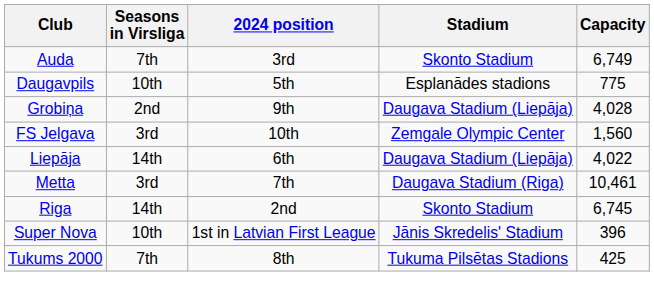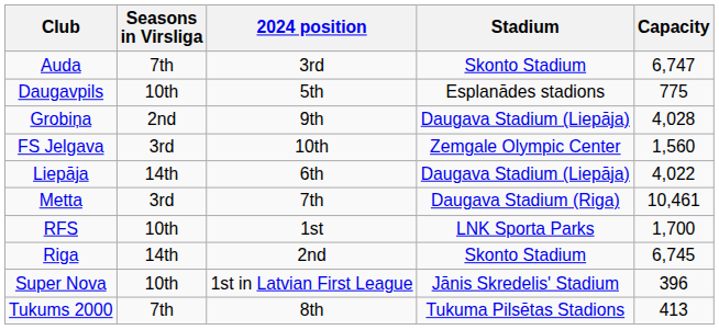Auda | Capacity: 6,749 -> 6,747
+ row: RFS | 10th | 1st | LNK Sporta Parks | 1,700
Tukums 2000 | Capacity: 425 -> 413
